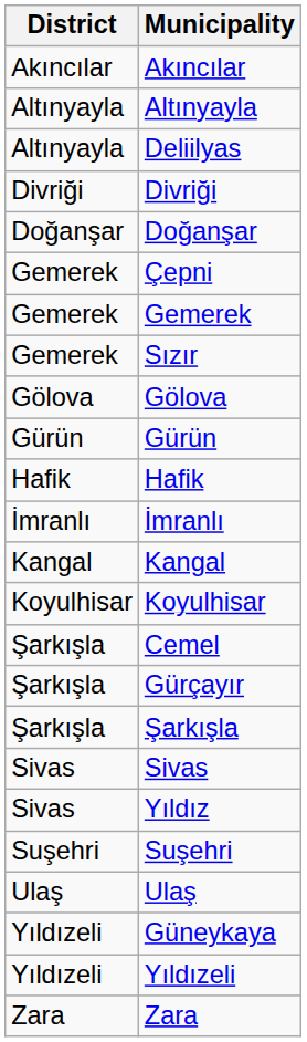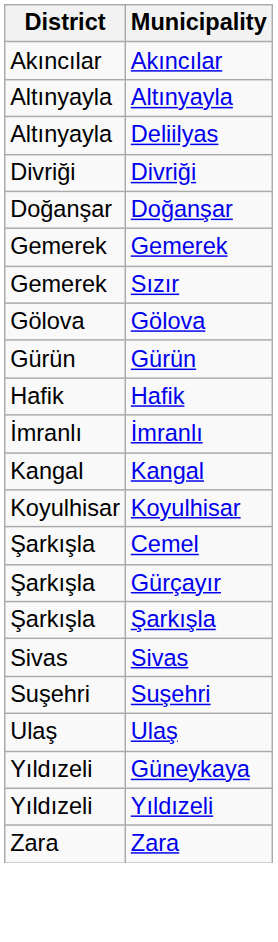- row: Gemerek | Çepni
- row: Sivas | Yıldız
